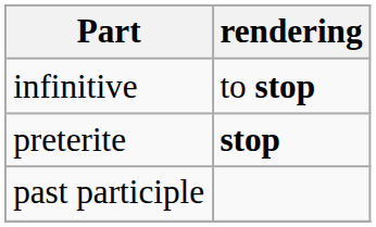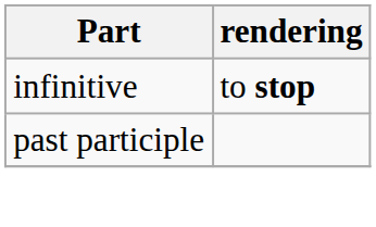- row: preterite | stop
